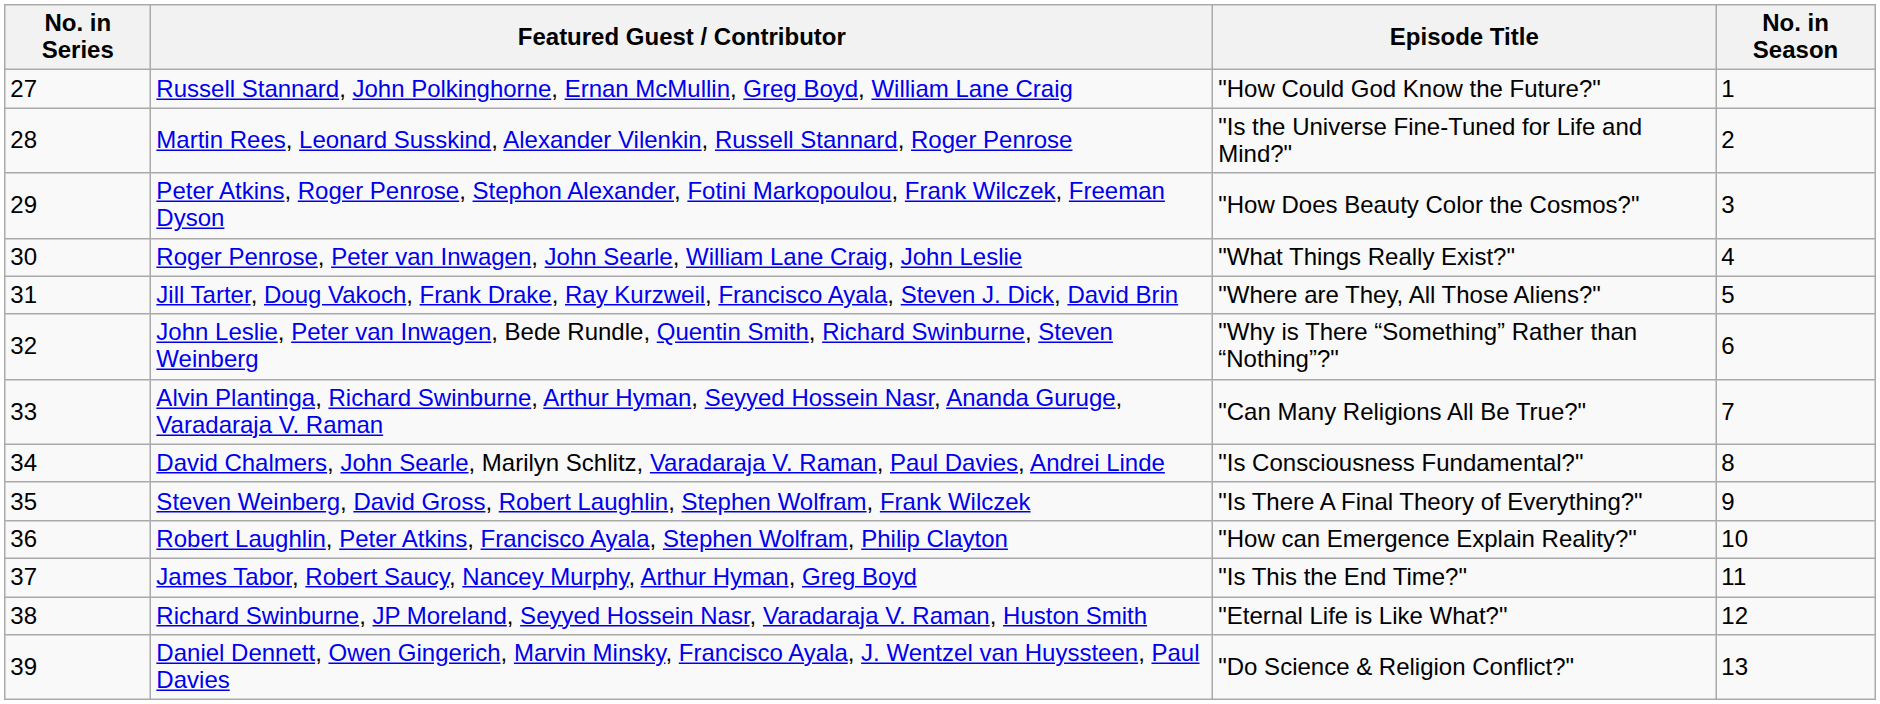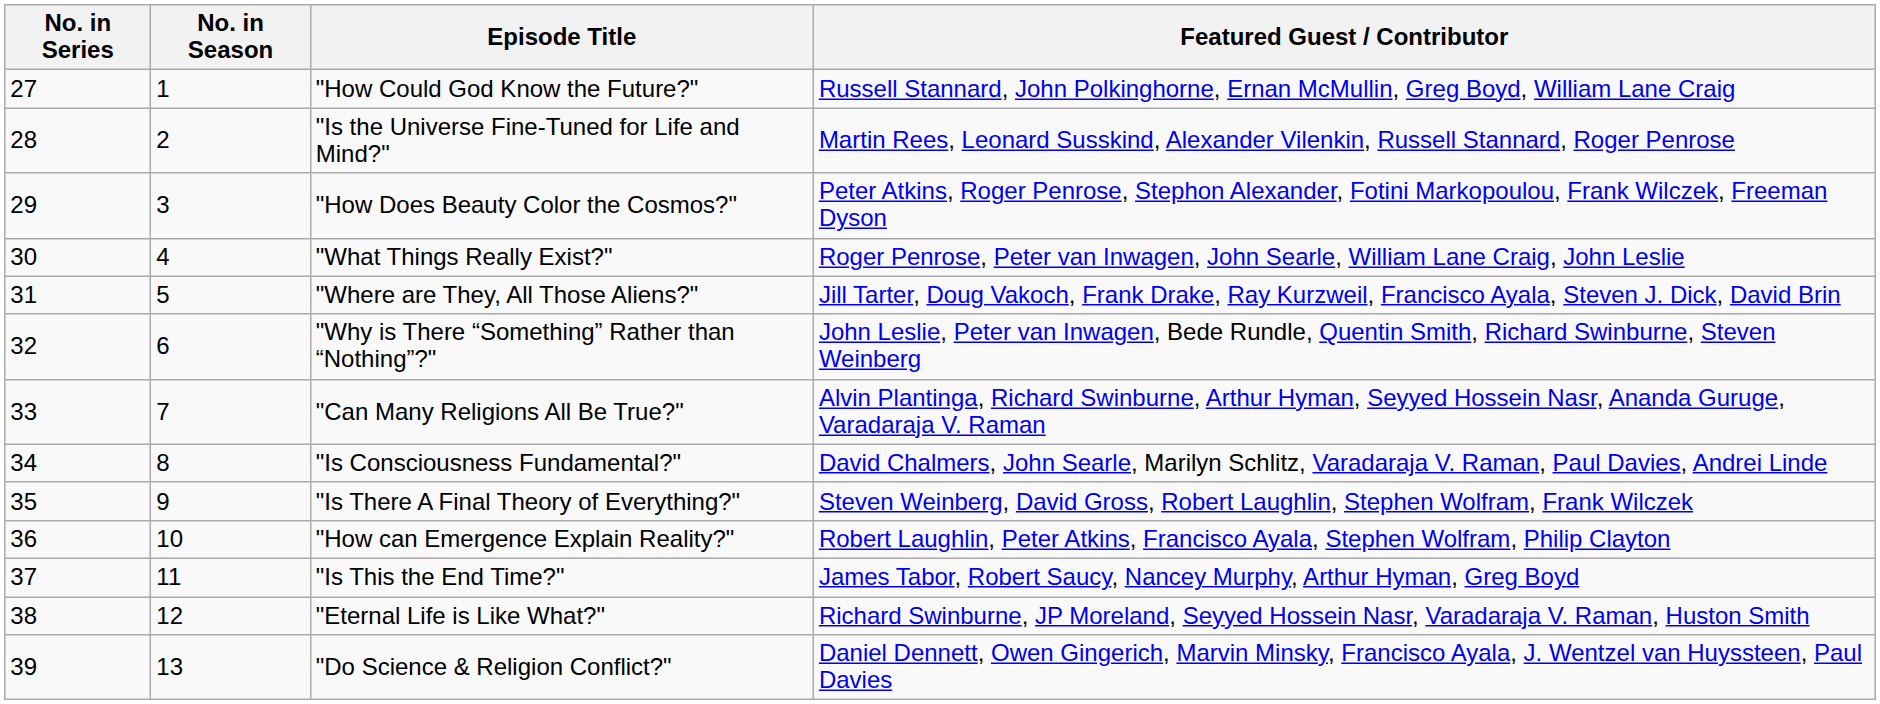columns swapped: No. in Season <-> Featured Guest / Contributor
